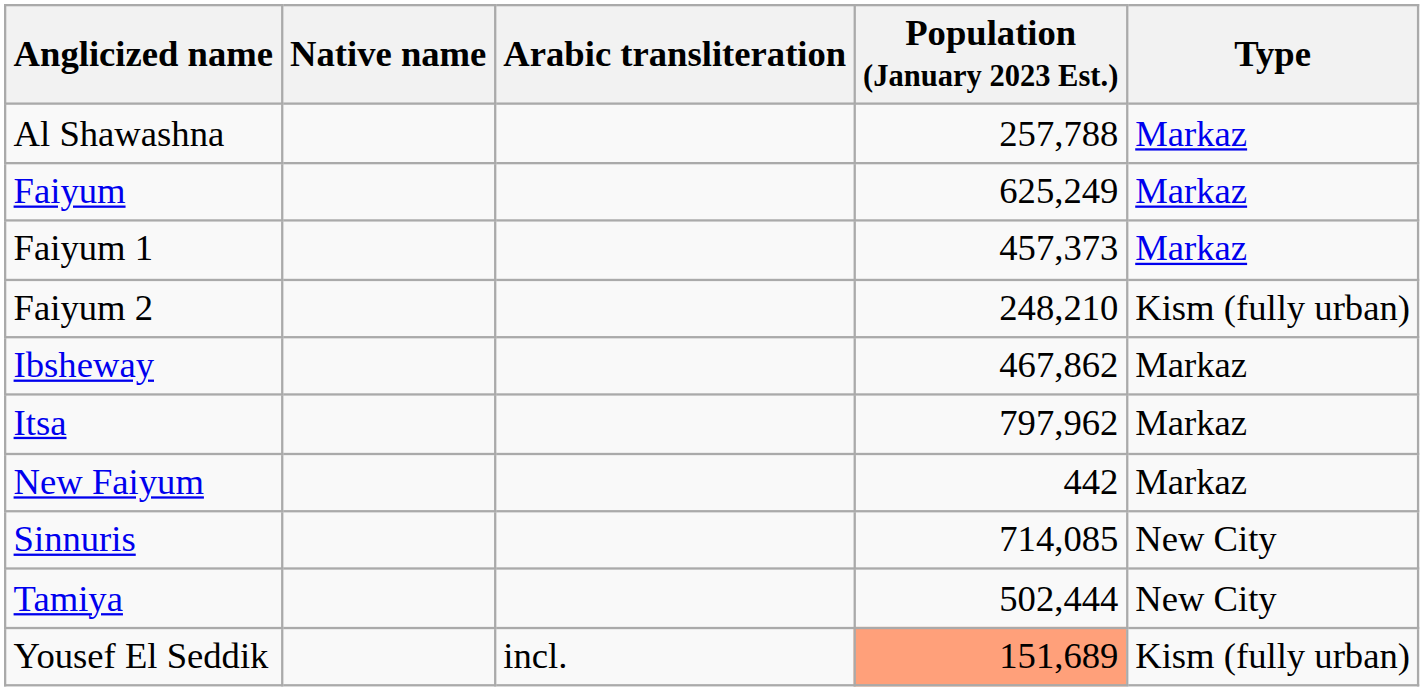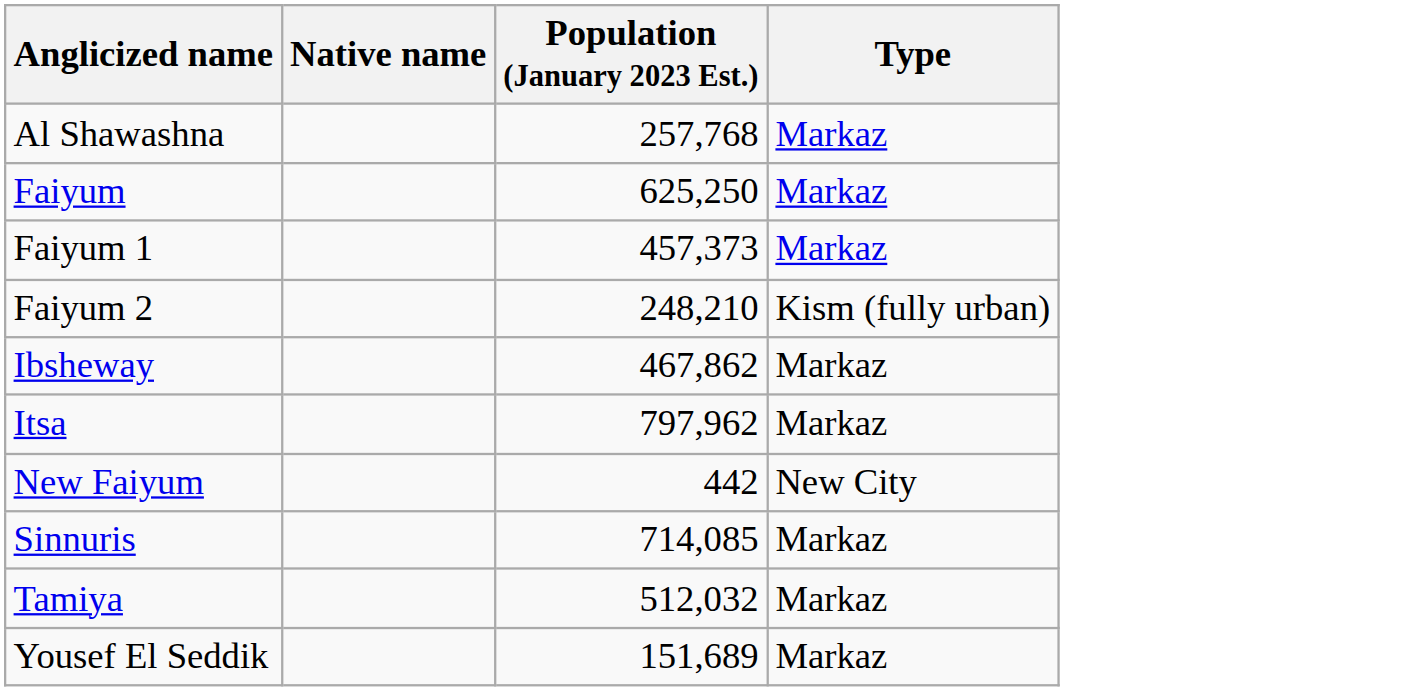- column: Arabic transliteration | incl.
Al Shawashna | Population (January 2023 Est.): 257,788 -> 257,768
Faiyum | Population (January 2023 Est.): 625,249 -> 625,250
New Faiyum | Type: Markaz -> New City
Sinnuris | Type: New City -> Markaz
Tamiya | Population (January 2023 Est.): 502,444 -> 512,032
Tamiya | Type: New City -> Markaz
Yousef El Seddik | Population (January 2023 Est.): lightsalmon background -> no background
Yousef El Seddik | Type: Kism (fully urban) -> Markaz
